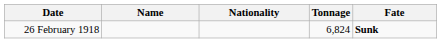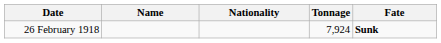26 February 1918 | Tonnage: 6,824 -> 7,924
